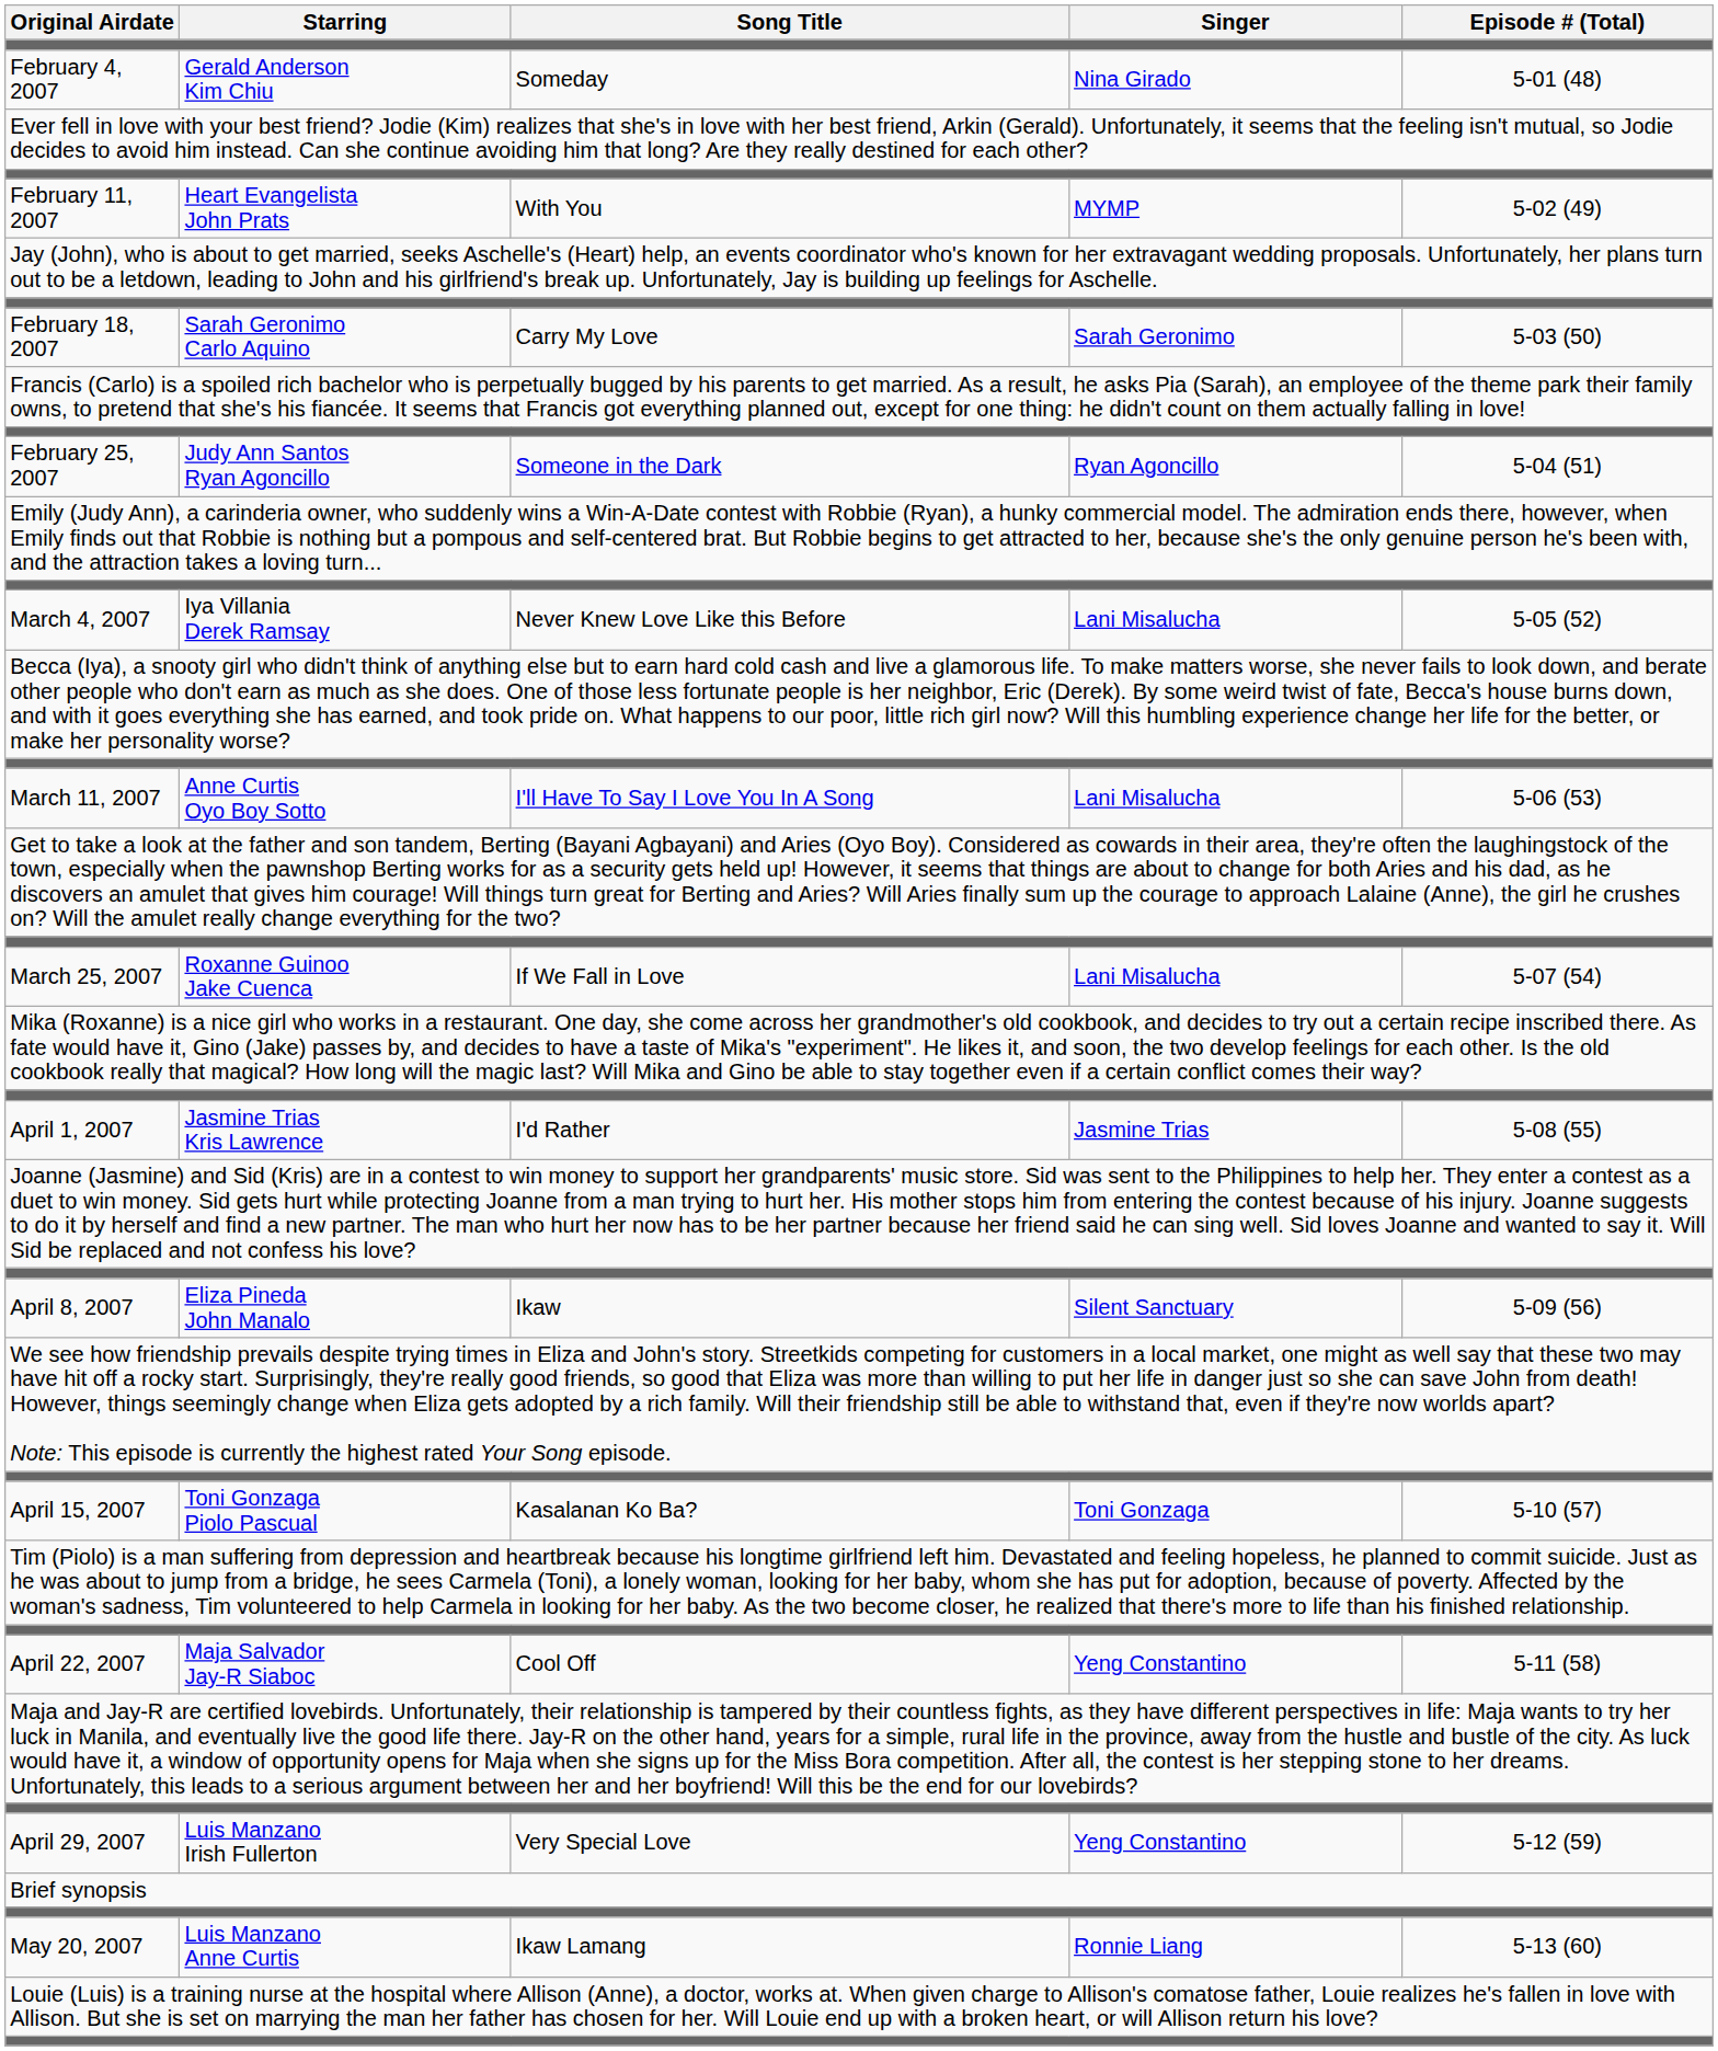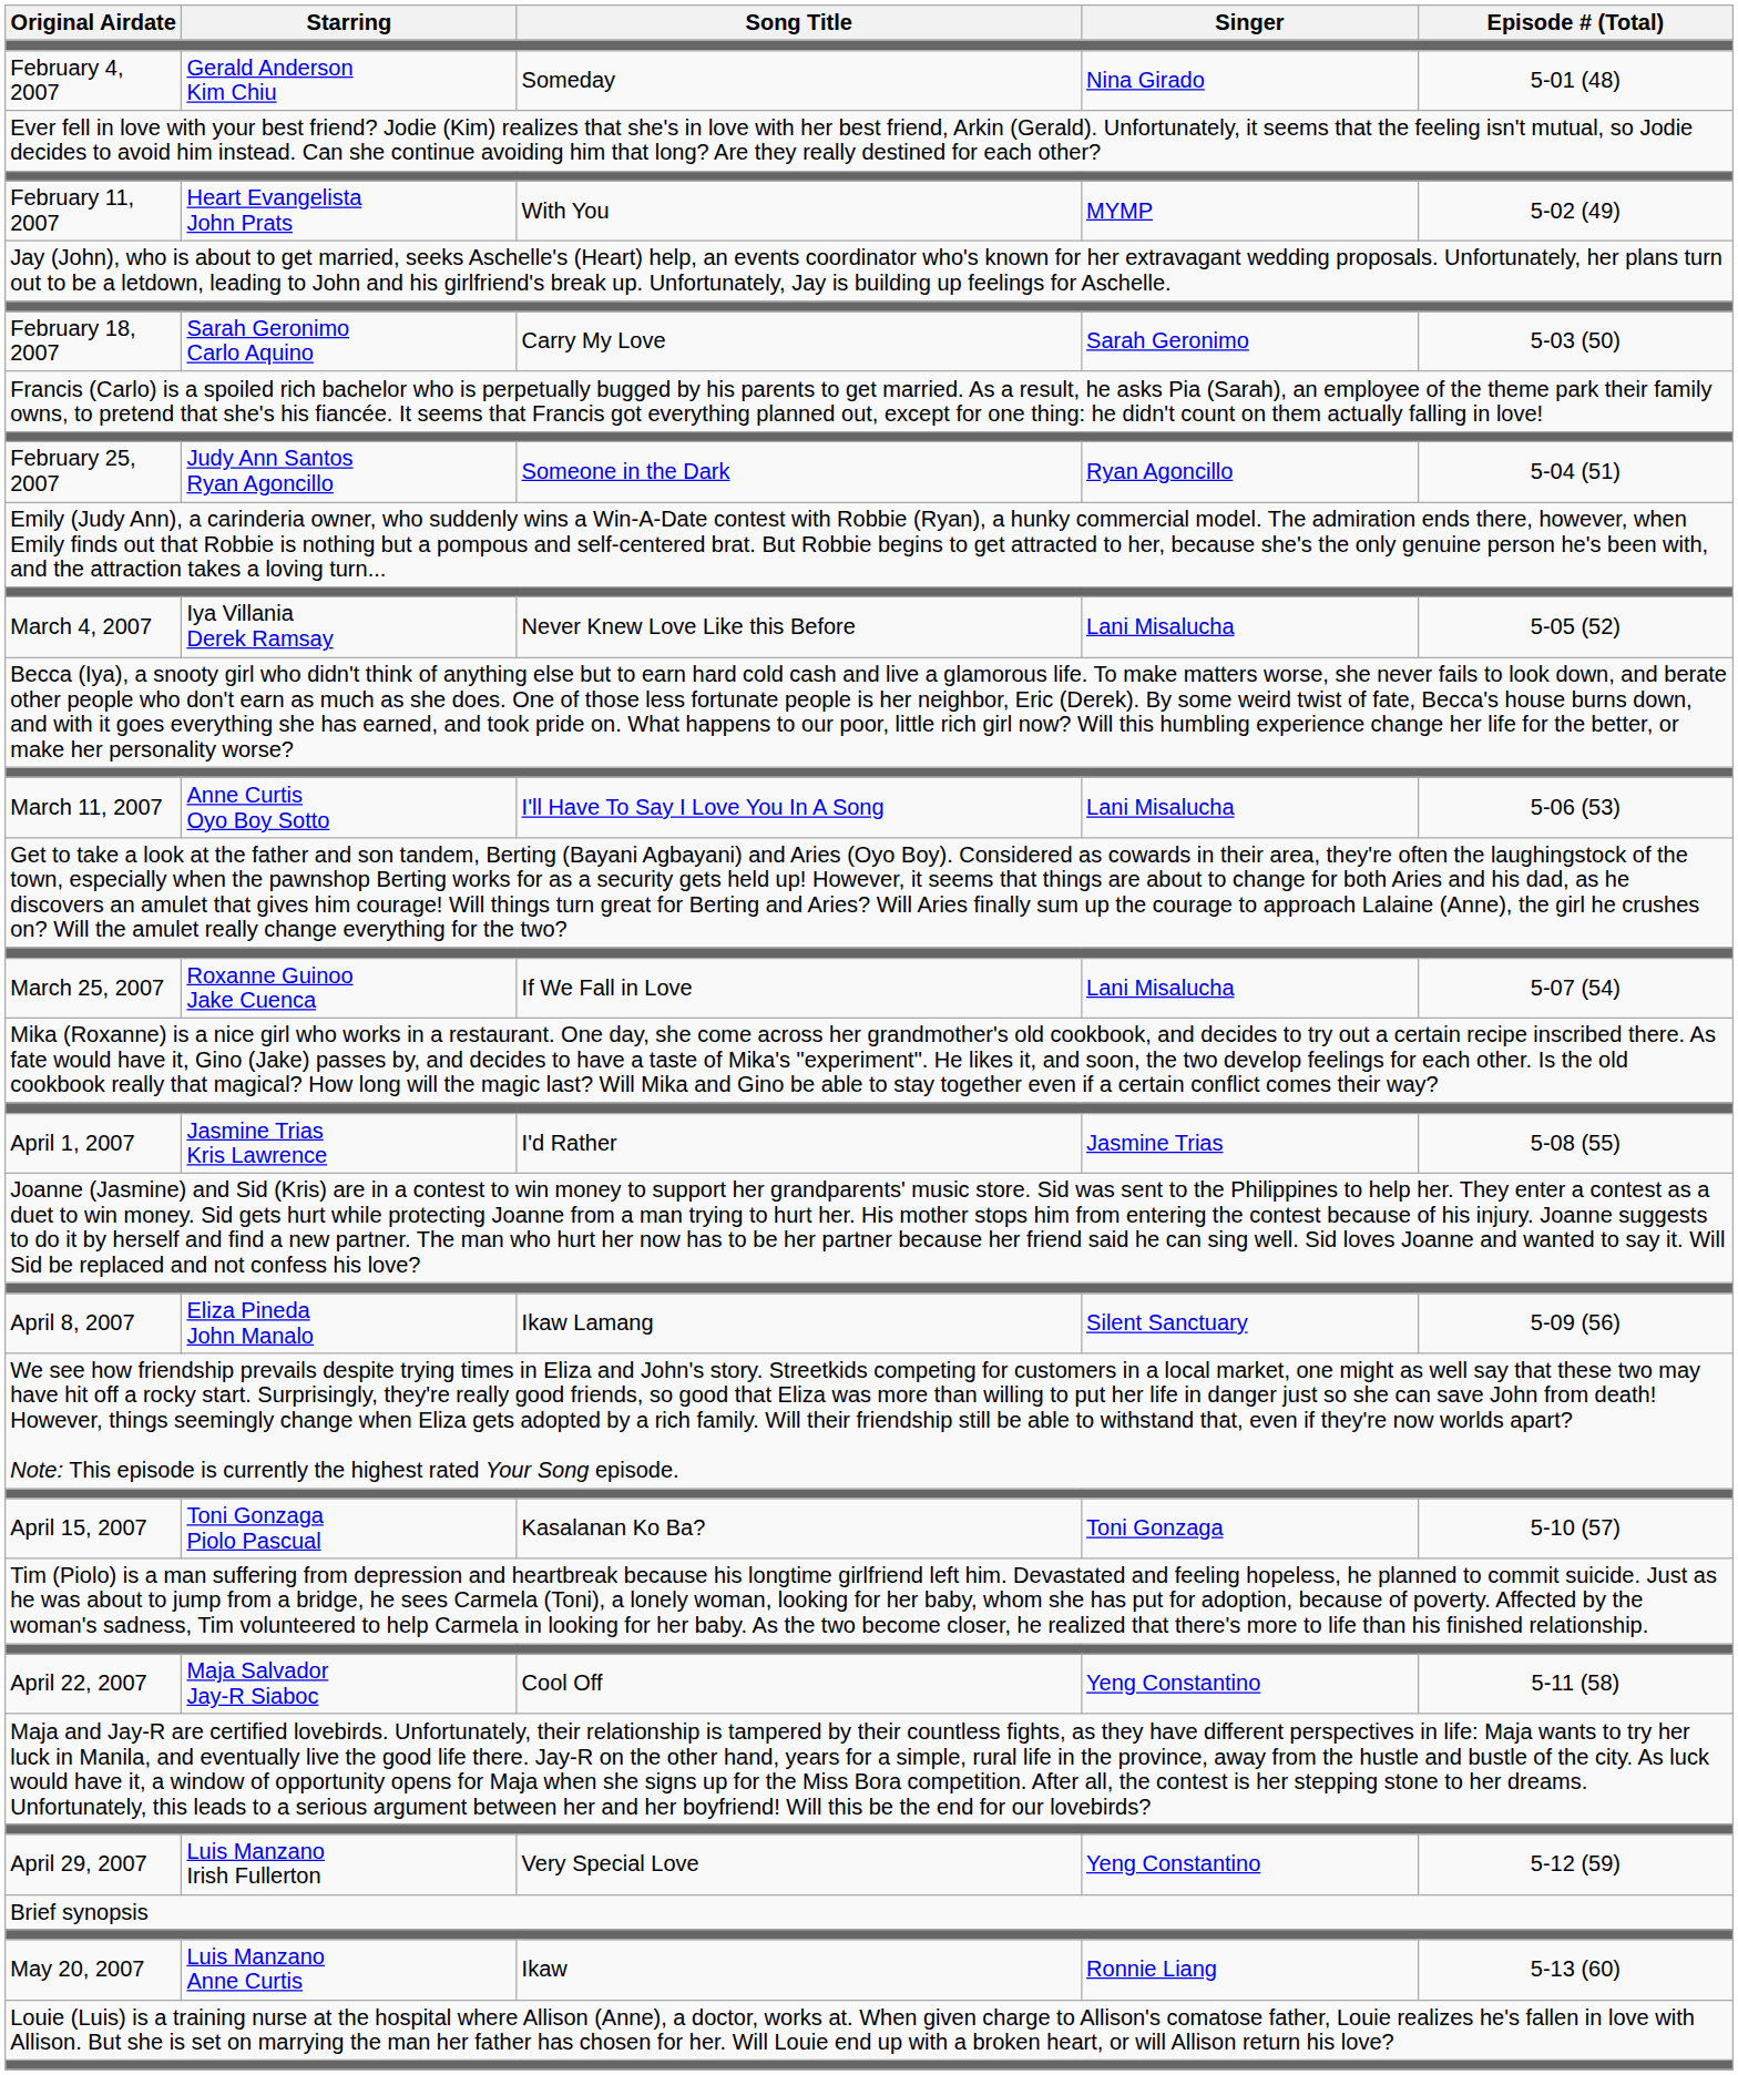April 8, 2007 | Song Title: Ikaw -> Ikaw Lamang
May 20, 2007 | Song Title: Ikaw Lamang -> Ikaw
